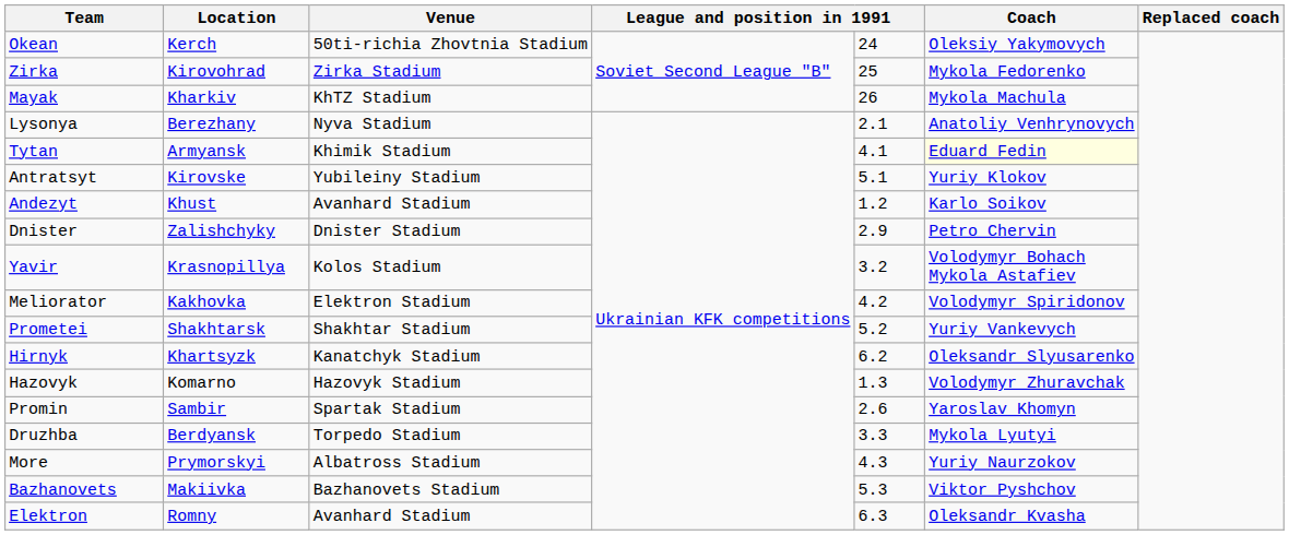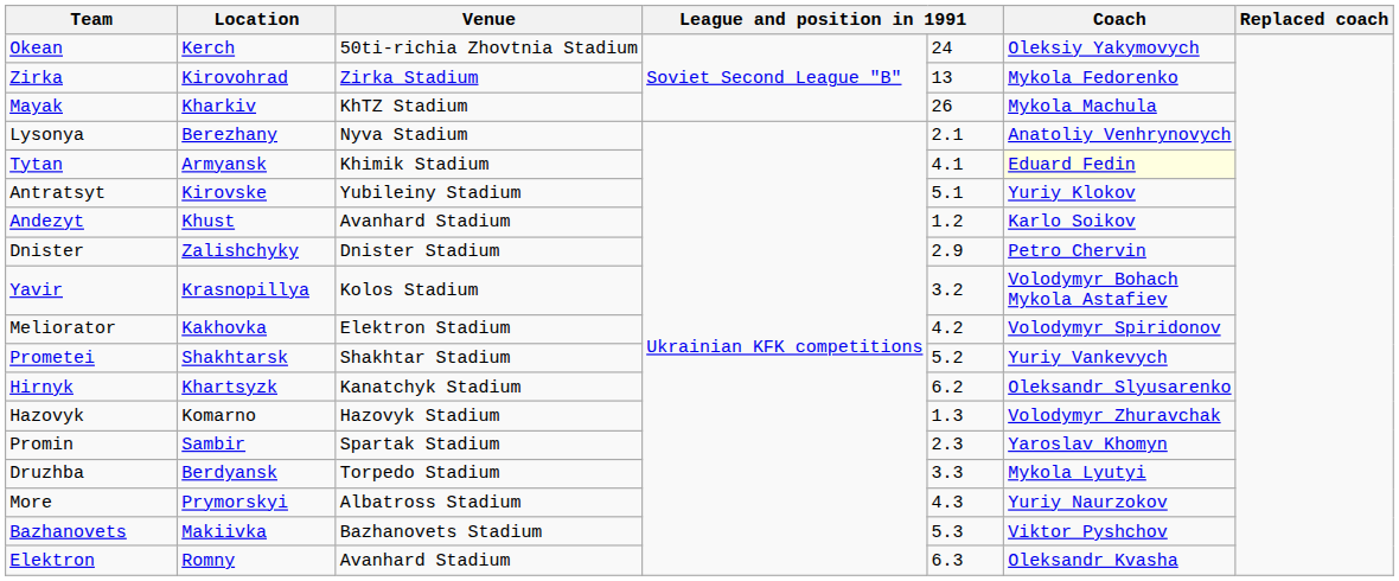Zirka | column 5: 25 -> 13
Promin | column 5: 2.6 -> 2.3
